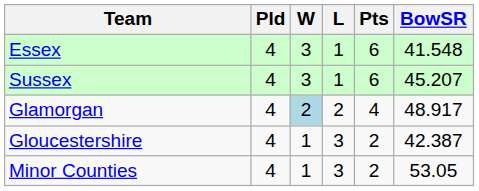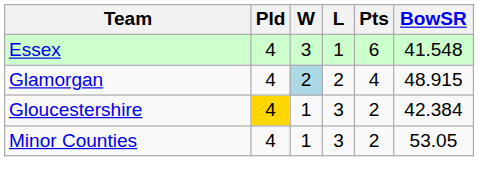- row: Sussex | 4 | 3 | 1 | 6 | 45.207
Glamorgan | BowSR: 48.917 -> 48.915
Gloucestershire | Pld: no background -> gold background
Gloucestershire | BowSR: 42.387 -> 42.384
